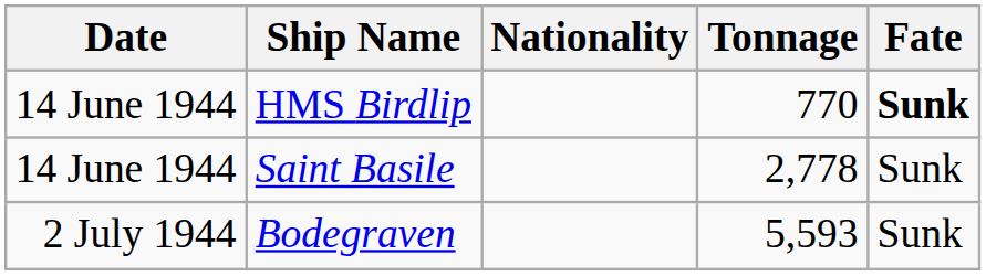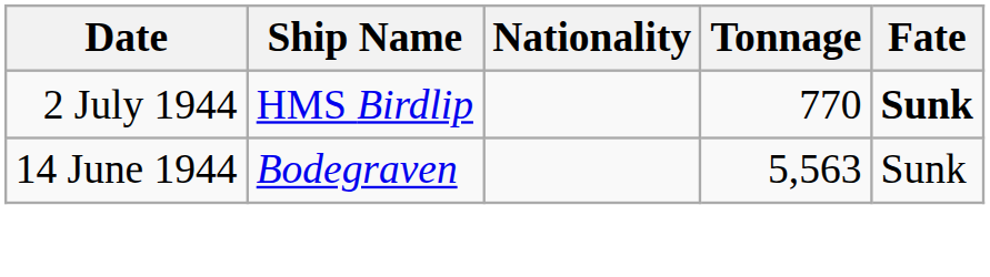HMS Birdlip | Date: 14 June 1944 -> 2 July 1944
- row: 14 June 1944 | Saint Basile | 2,778 | Sunk
Bodegraven | Date: 2 July 1944 -> 14 June 1944
Bodegraven | Tonnage: 5,593 -> 5,563
